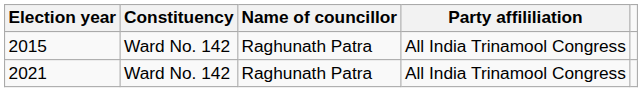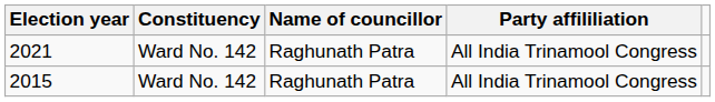rows swapped: 2015 <-> 2021
